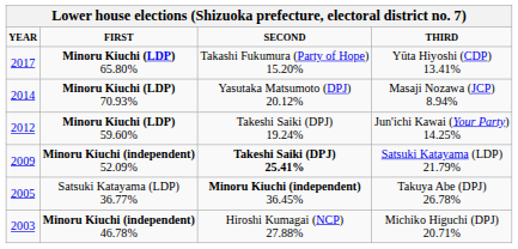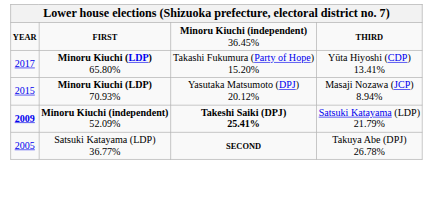FIRST | column 3: SECOND -> Minoru Kiuchi (independent) 36.45%
Minoru Kiuchi (LDP) 70.93% | column 1: 2014 -> 2015
- row: 2012 | Minoru Kiuchi (LDP) 59.60% | Takeshi Saiki (DPJ) 19.24% | Jun'ichi Kawai (Your Party) 14.25%
Minoru Kiuchi (independent) 52.09% | column 1: normal -> bold
Satsuki Katayama (LDP) 36.77% | column 3: Minoru Kiuchi (independent) 36.45% -> SECOND
- row: 2003 | Minoru Kiuchi (independent) 46.78% | Hiroshi Kumagai (NCP) 27.88% | Michiko Higuchi (DPJ) 20.71%
